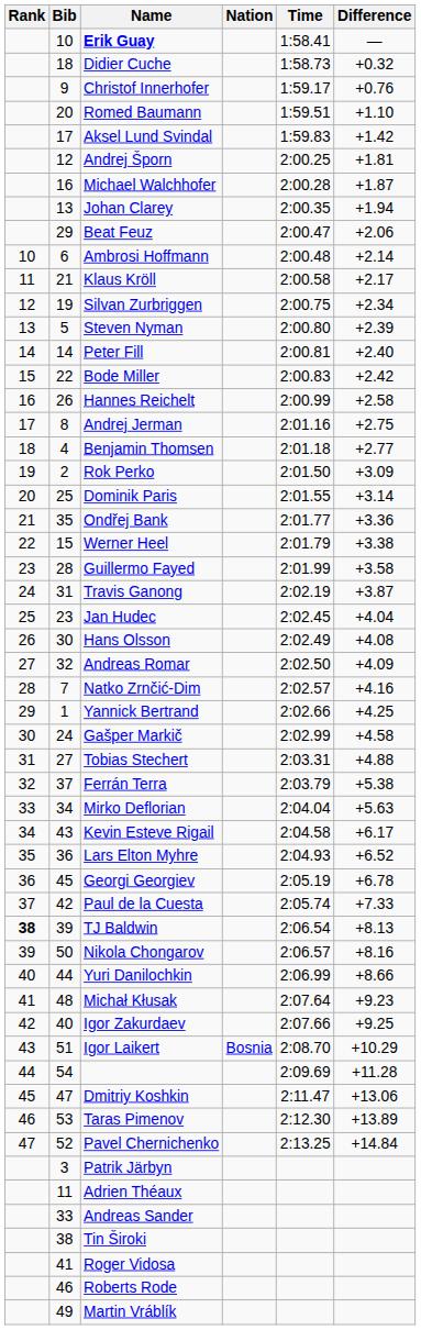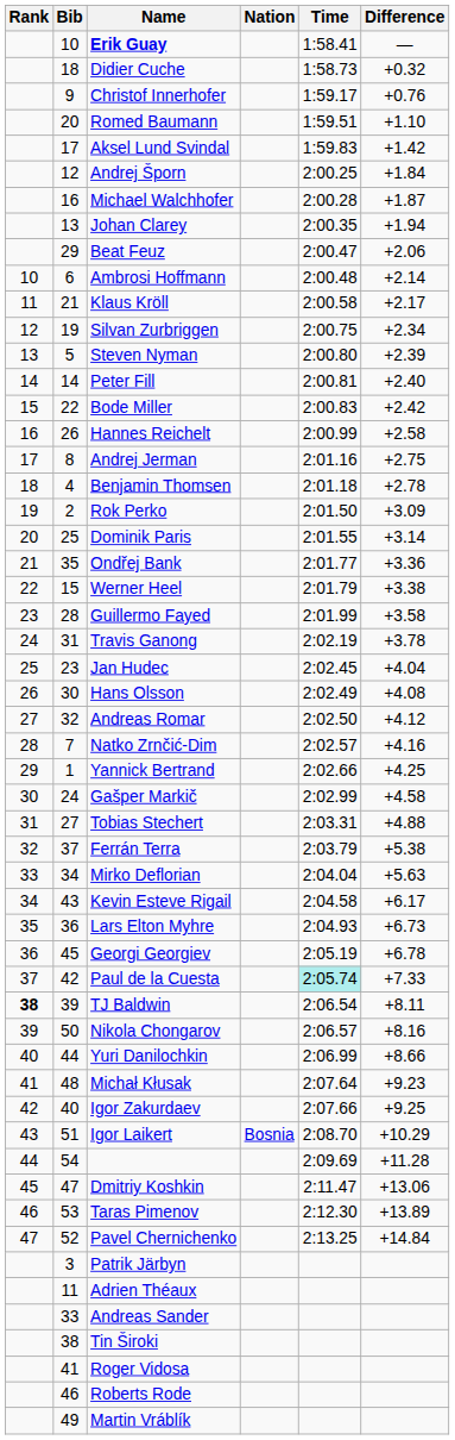Andrej Šporn | Difference: +1.81 -> +1.84
Benjamin Thomsen | Difference: +2.77 -> +2.78
Travis Ganong | Difference: +3.87 -> +3.78
Andreas Romar | Difference: +4.09 -> +4.12
Lars Elton Myhre | Difference: +6.52 -> +6.73
Paul de la Cuesta | Time: no background -> paleturquoise background
TJ Baldwin | Difference: +8.13 -> +8.11
